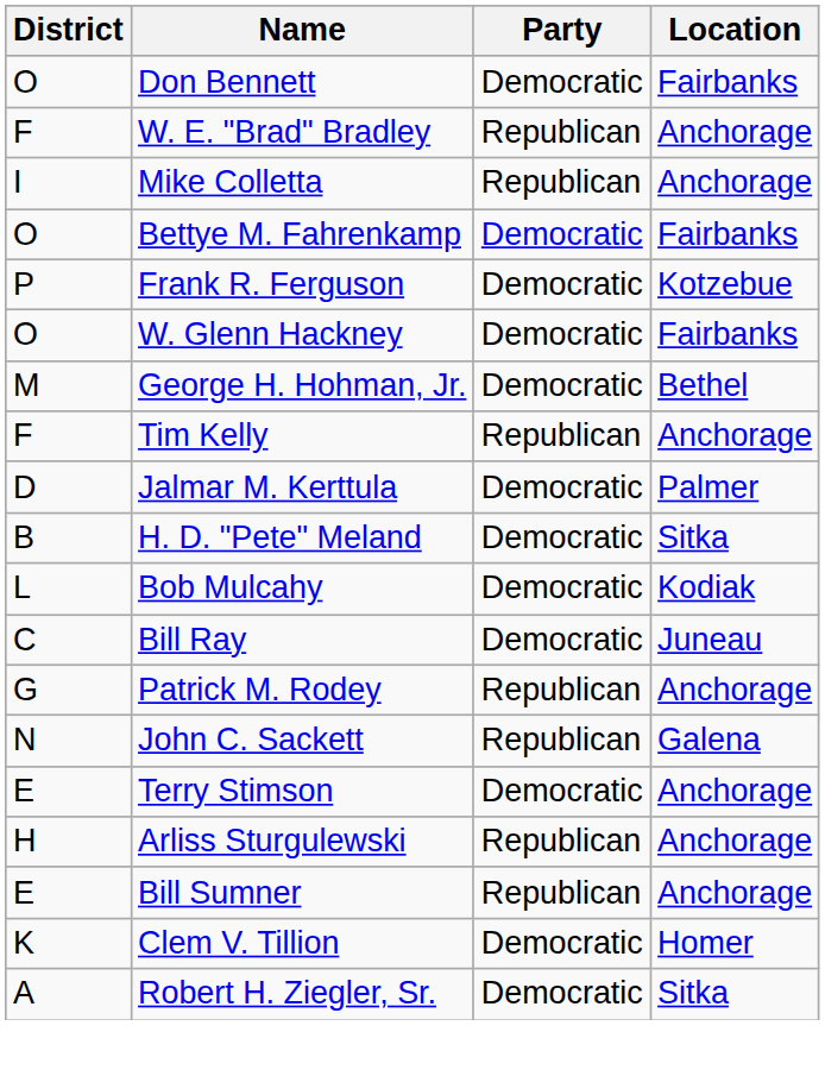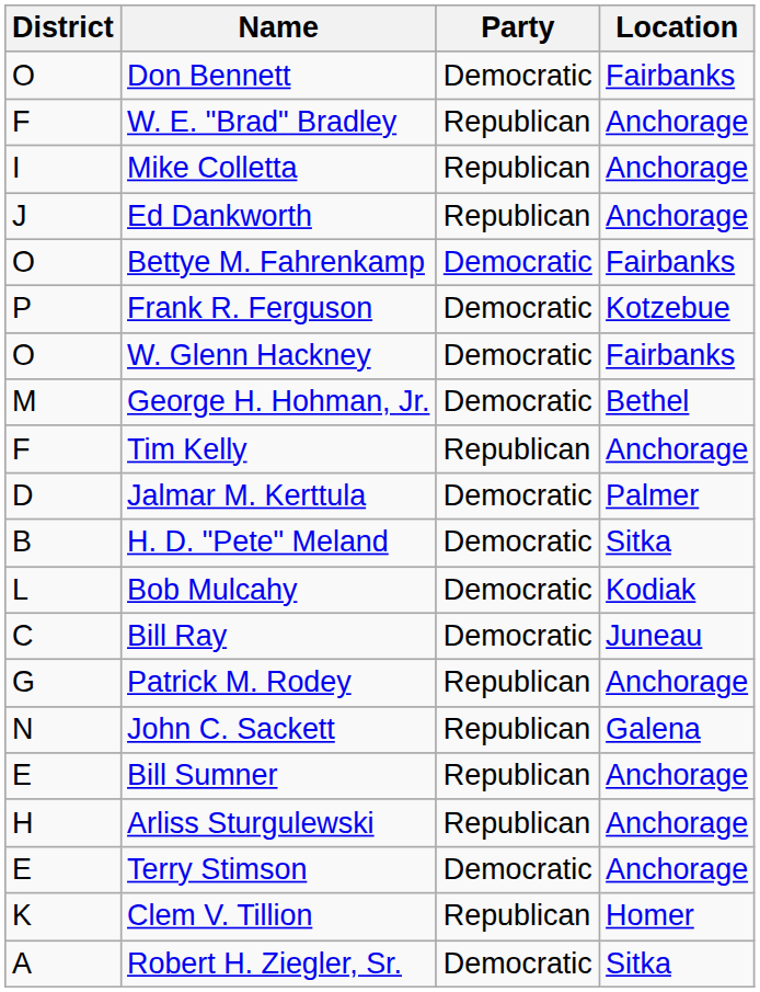+ row: J | Ed Dankworth | Republican | Anchorage
rows swapped: Terry Stimson <-> Bill Sumner
Clem V. Tillion | Party: Democratic -> Republican
